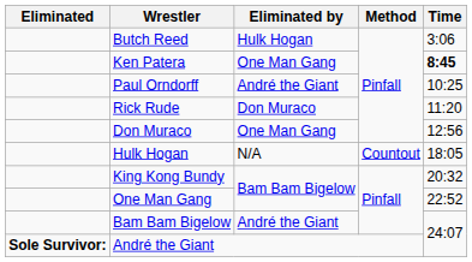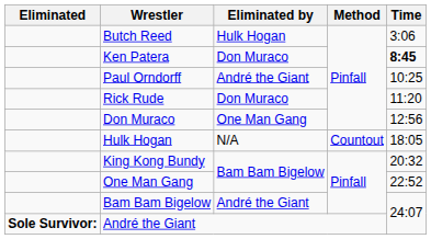Ken Patera | Eliminated by: One Man Gang -> Don Muraco
